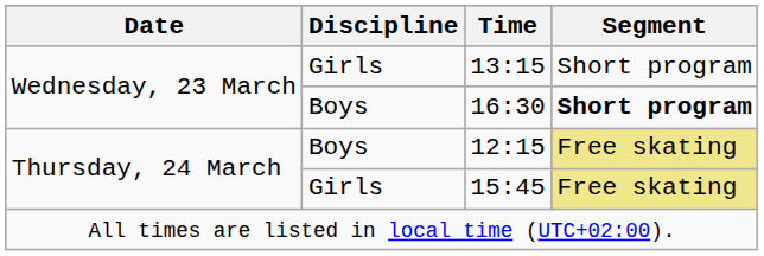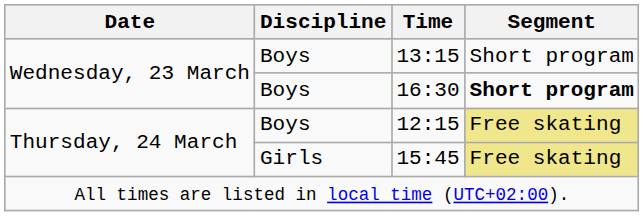13:15 | Discipline: Girls -> Boys
